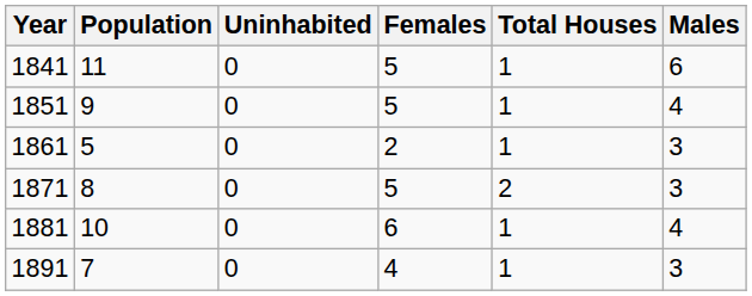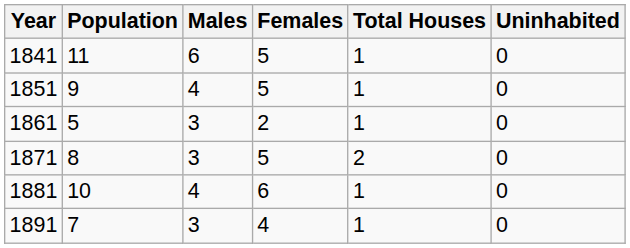columns swapped: Males <-> Uninhabited
